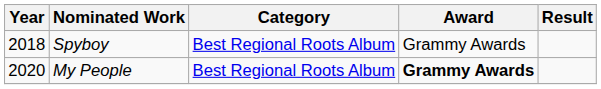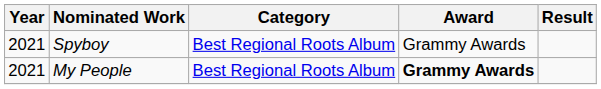Spyboy | Year: 2018 -> 2021
My People | Year: 2020 -> 2021
